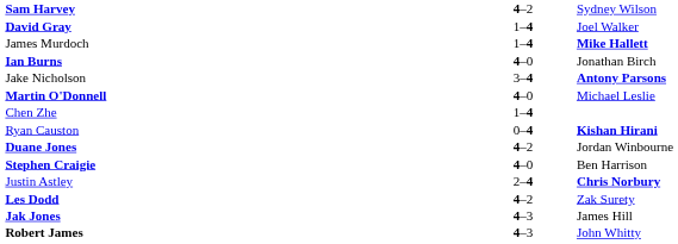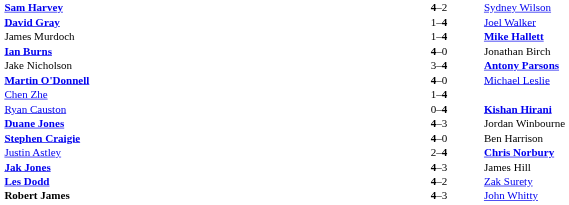Duane Jones | column 2: 4–2 -> 4–3
rows swapped: Les Dodd <-> Jak Jones
